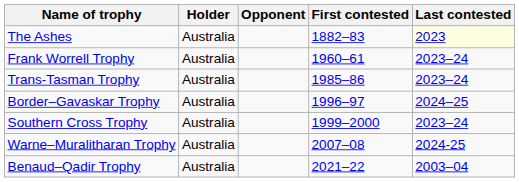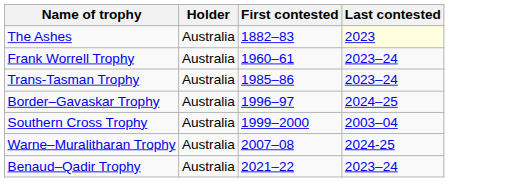- column: Opponent
Southern Cross Trophy | Last contested: 2023–24 -> 2003–04
Benaud–Qadir Trophy | Last contested: 2003–04 -> 2023–24
